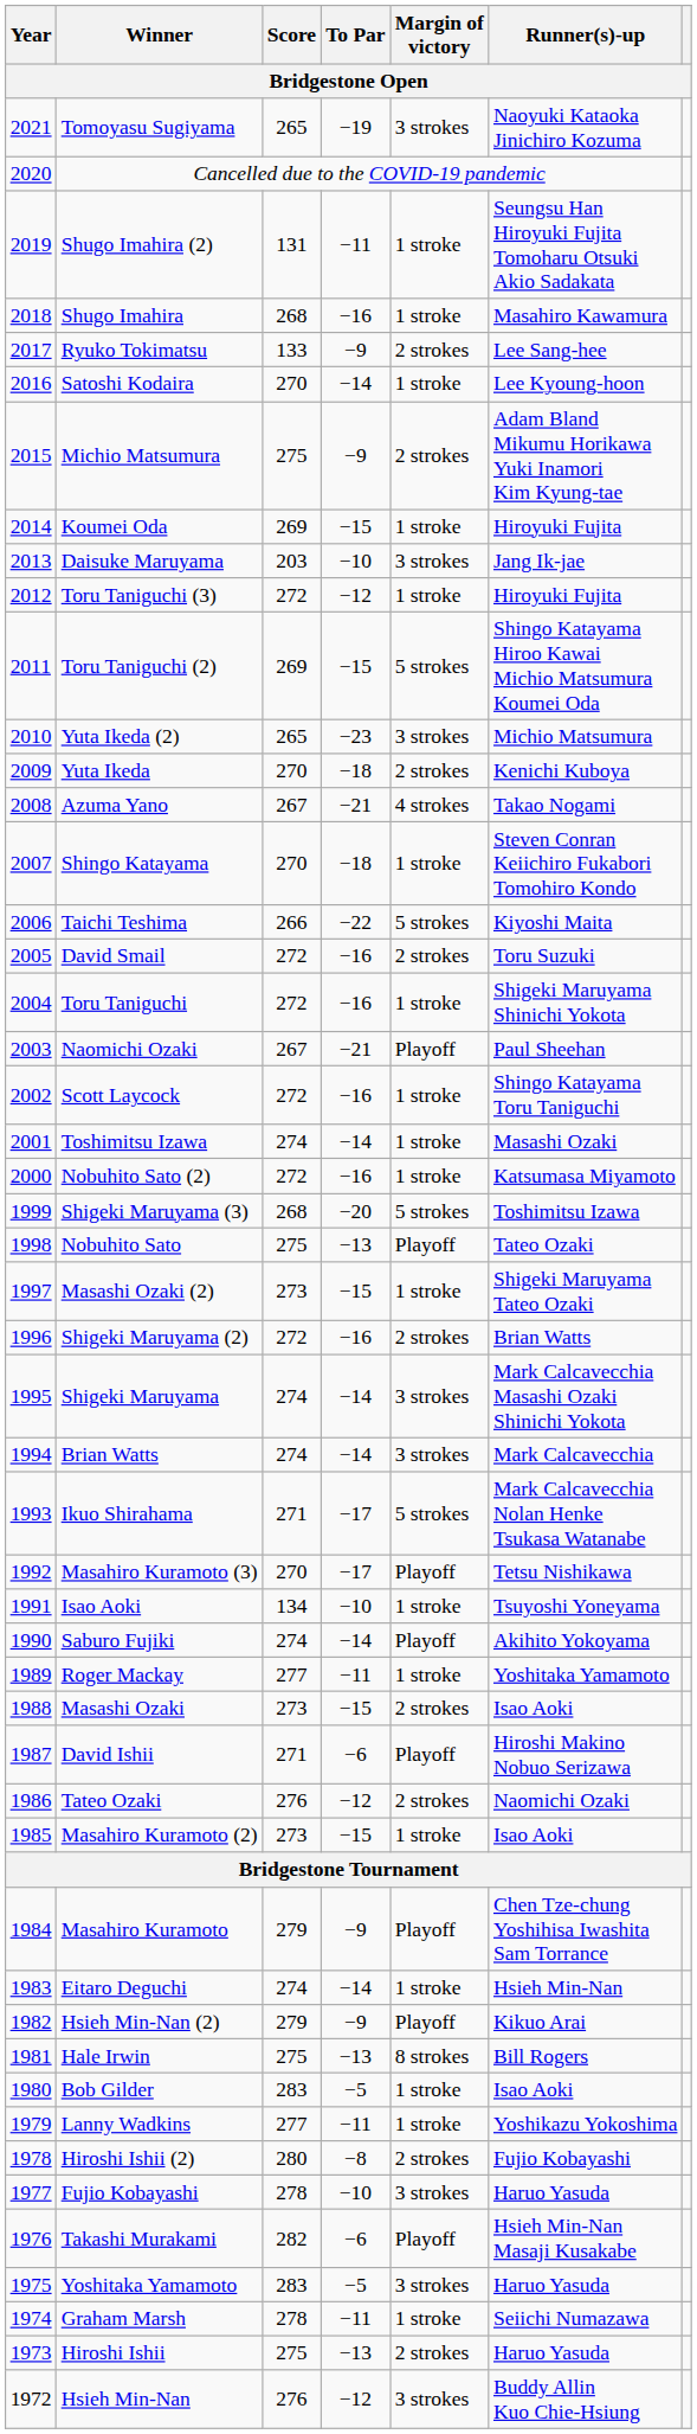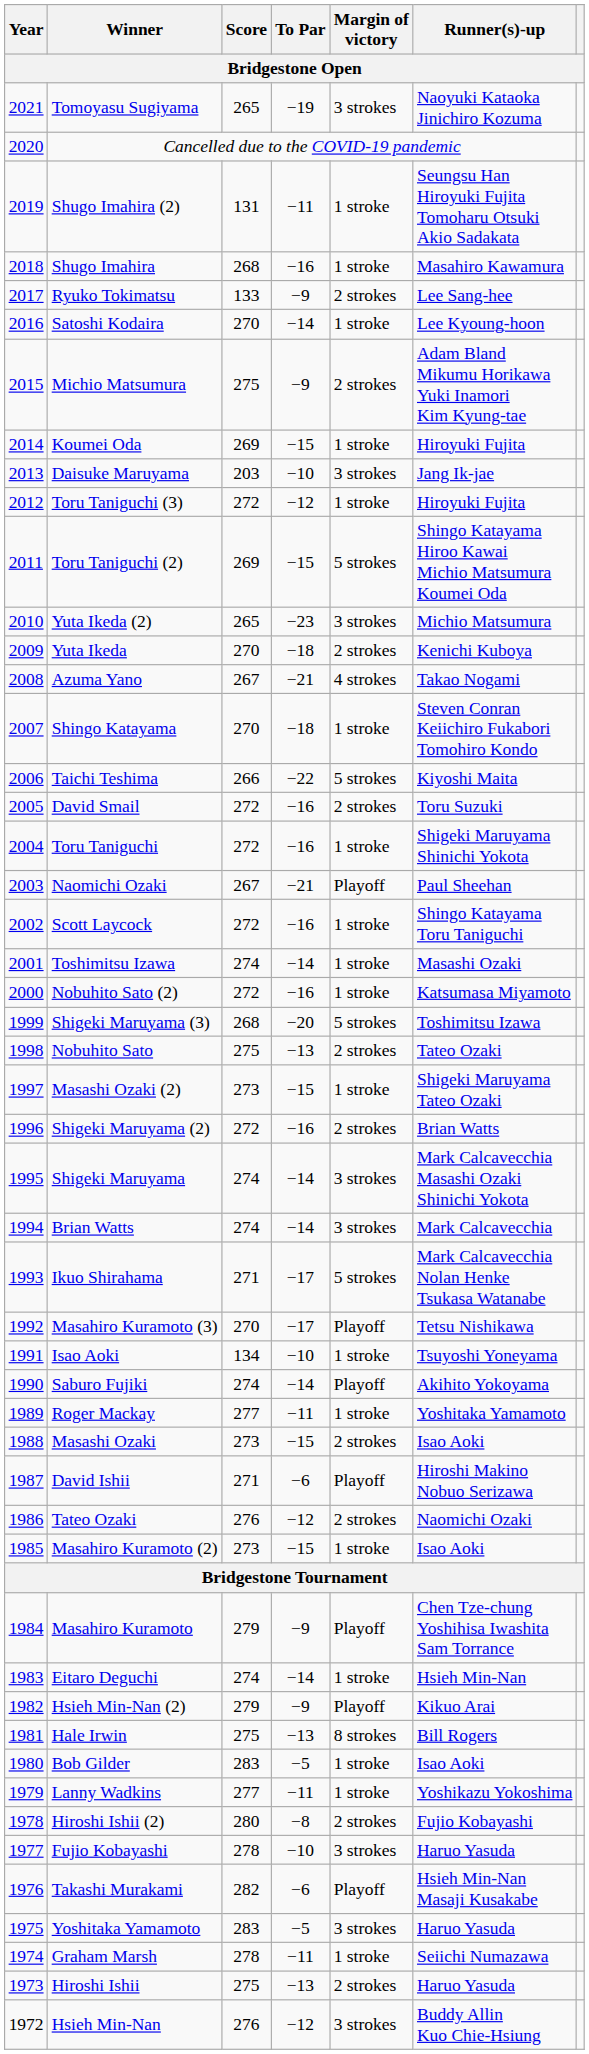Nobuhito Sato | Margin of victory: Playoff -> 2 strokes
